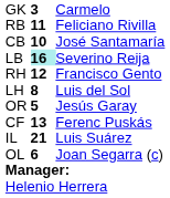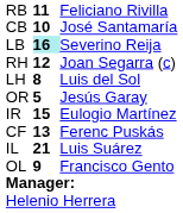- row: GK | 3 | Carmelo
RH | column 3: Francisco Gento -> Joan Segarra (c)
+ row: IR | 15 | Eulogio Martínez
OL | column 2: 6 -> 9
OL | column 3: Joan Segarra (c) -> Francisco Gento
